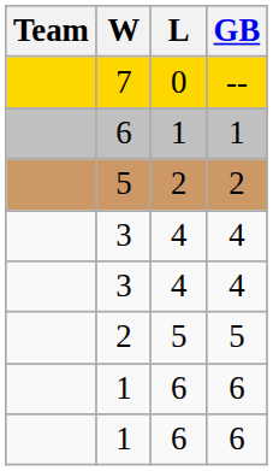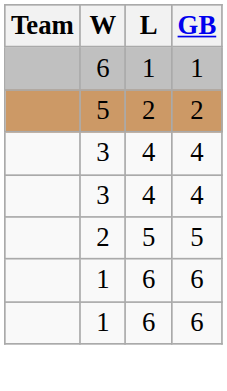- row: 7 | 0 | --
